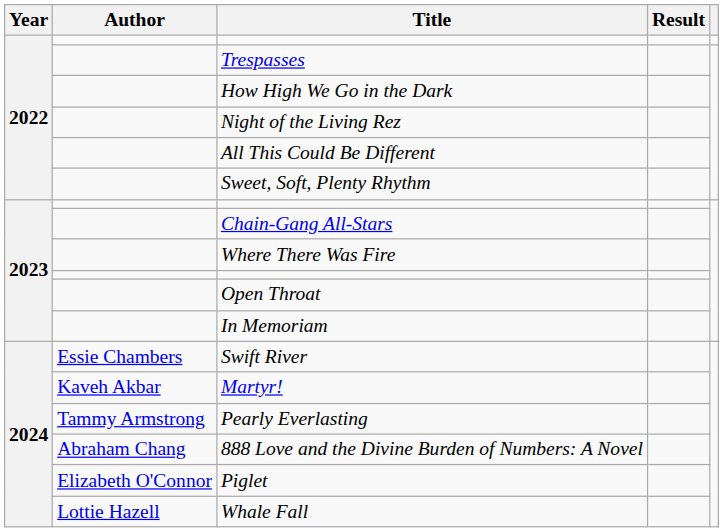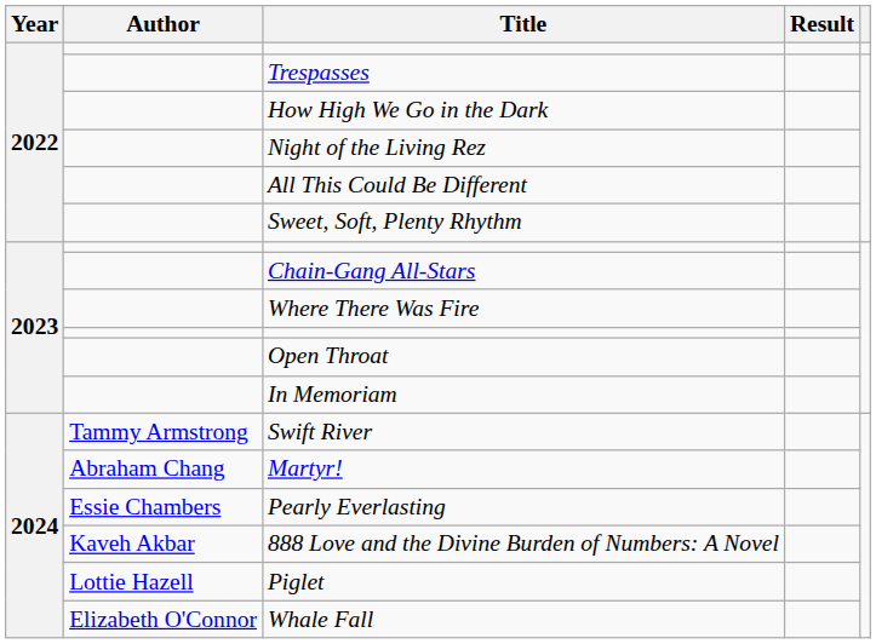Swift River | Author: Essie Chambers -> Tammy Armstrong
Martyr! | Author: Kaveh Akbar -> Abraham Chang
Pearly Everlasting | Author: Tammy Armstrong -> Essie Chambers
888 Love and the Divine Burden of Numbers: A Novel | Author: Abraham Chang -> Kaveh Akbar
Piglet | Author: Elizabeth O'Connor -> Lottie Hazell
Whale Fall | Author: Lottie Hazell -> Elizabeth O'Connor
